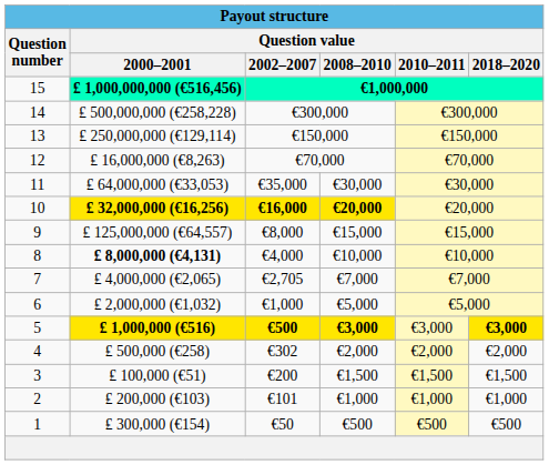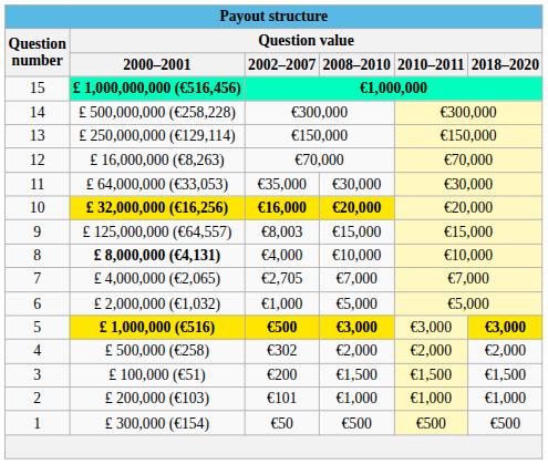9 | Question value / 2002–2007: €8,000 -> €8,003
